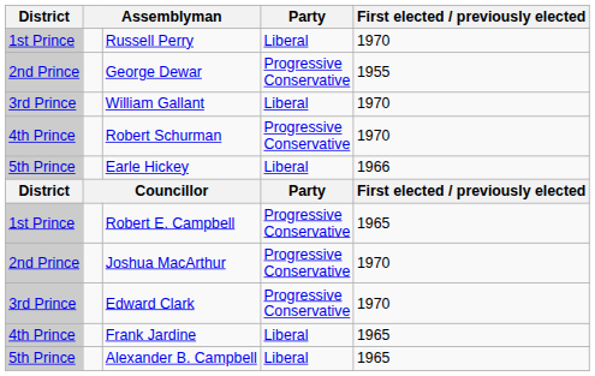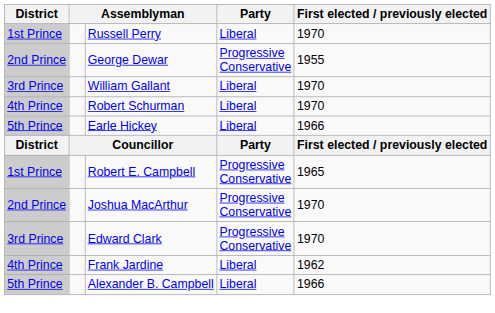Robert Schurman | Party: Progressive Conservative -> Liberal
Frank Jardine | First elected / previously elected: 1965 -> 1962
Alexander B. Campbell | First elected / previously elected: 1965 -> 1966
